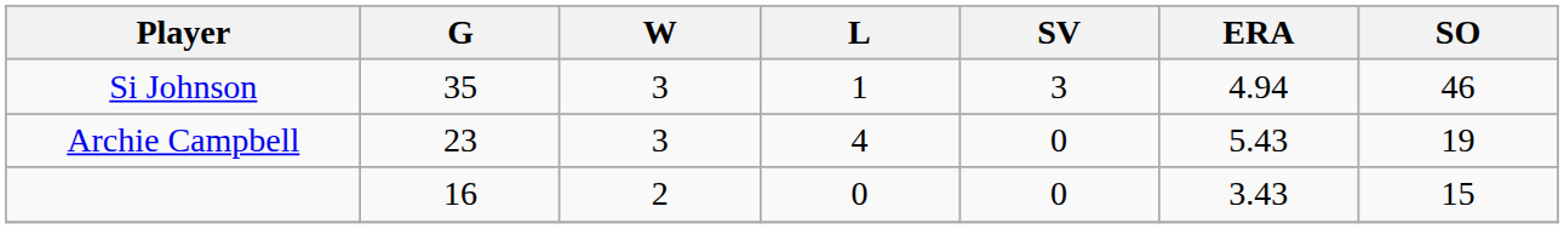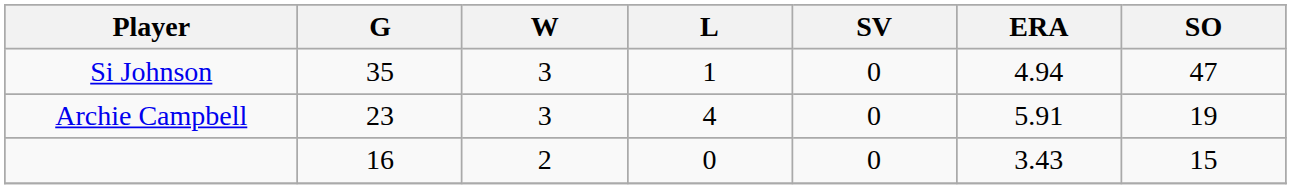Si Johnson | SV: 3 -> 0
Si Johnson | SO: 46 -> 47
Archie Campbell | ERA: 5.43 -> 5.91
